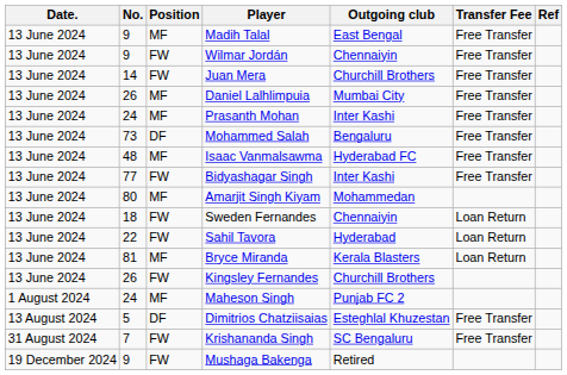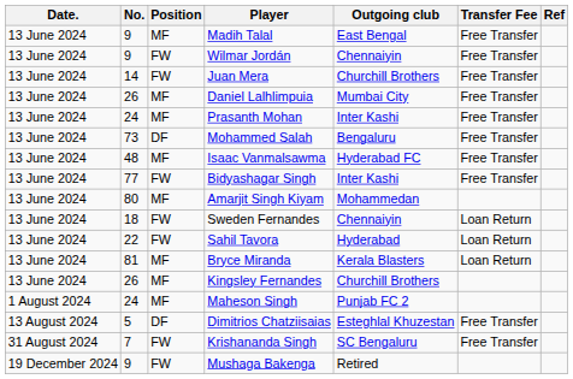Kingsley Fernandes | Position: FW -> MF
